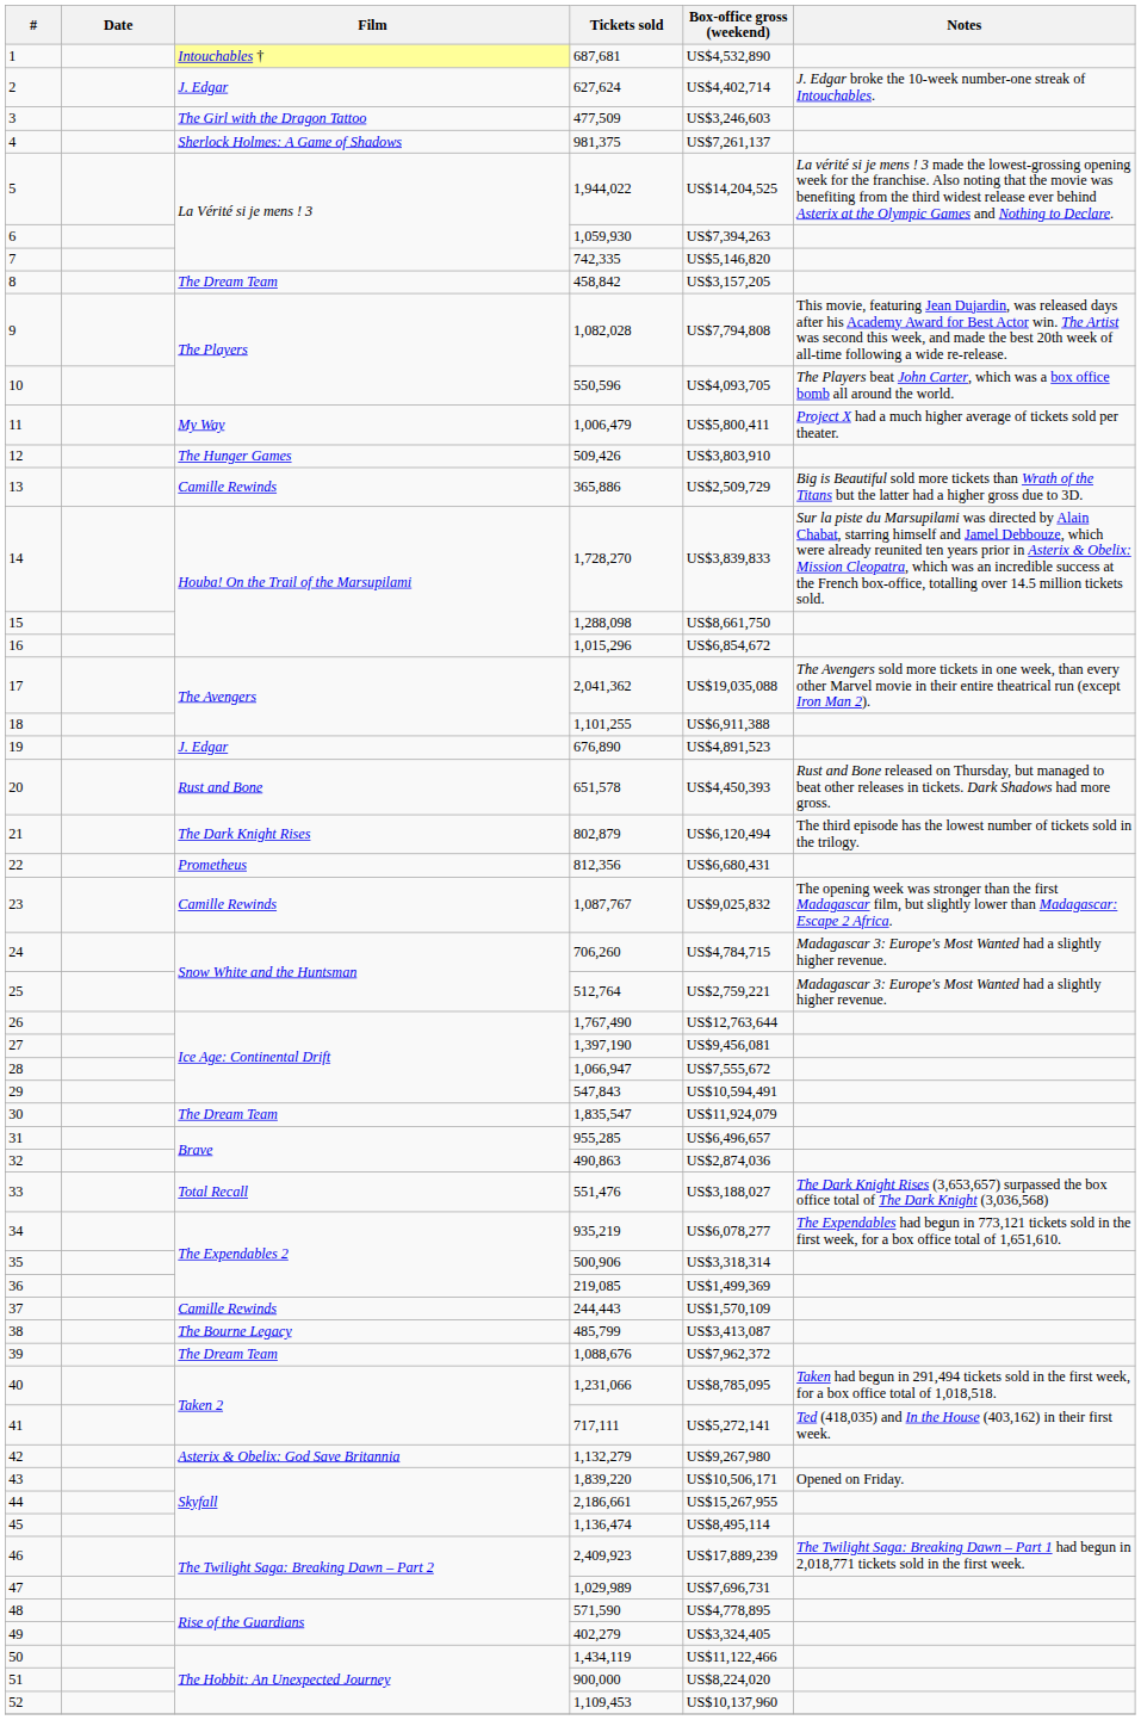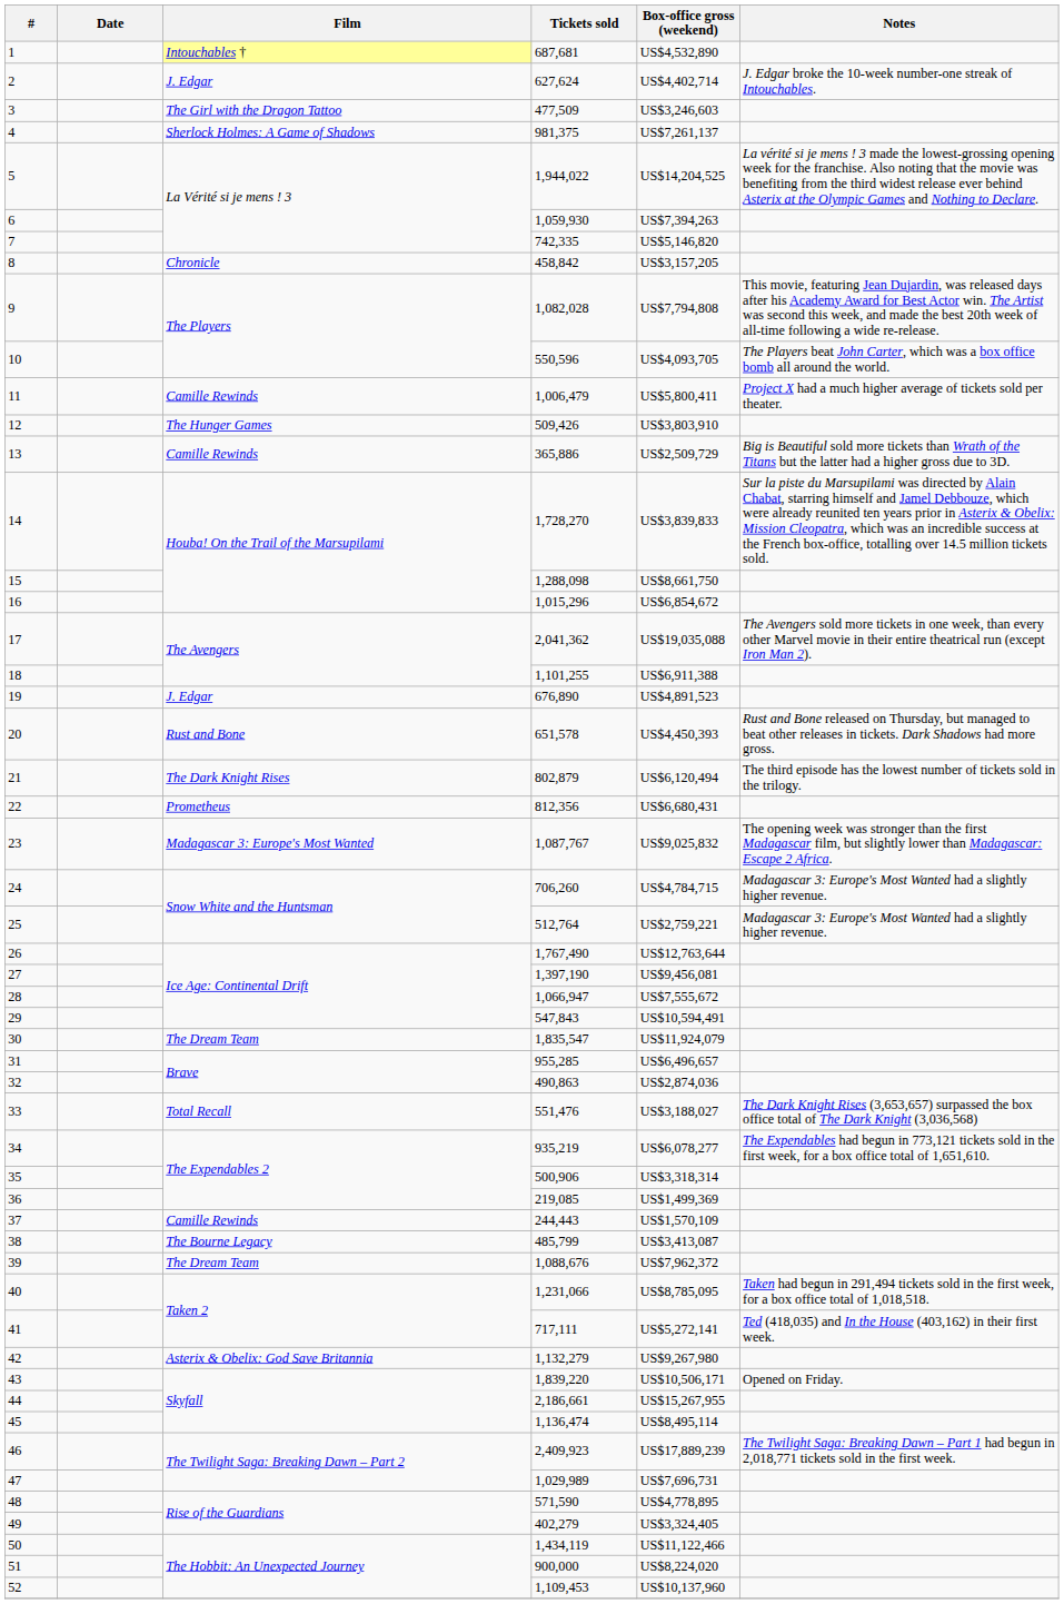8 | Film: The Dream Team -> Chronicle
11 | Film: My Way -> Camille Rewinds
23 | Film: Camille Rewinds -> Madagascar 3: Europe's Most Wanted
